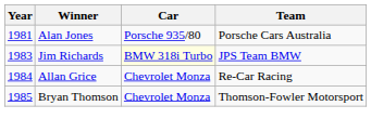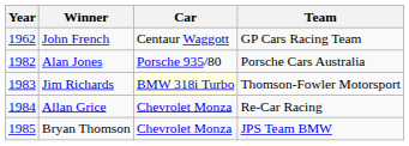+ row: 1962 | John French | Centaur Waggott | GP Cars Racing Team
Alan Jones | Year: 1981 -> 1982
Jim Richards | Team: JPS Team BMW -> Thomson-Fowler Motorsport
Bryan Thomson | Team: Thomson-Fowler Motorsport -> JPS Team BMW
